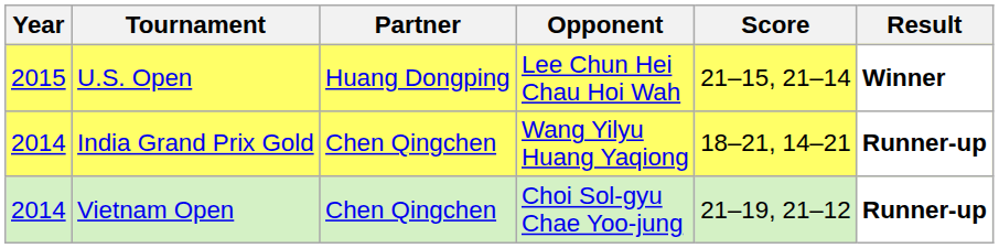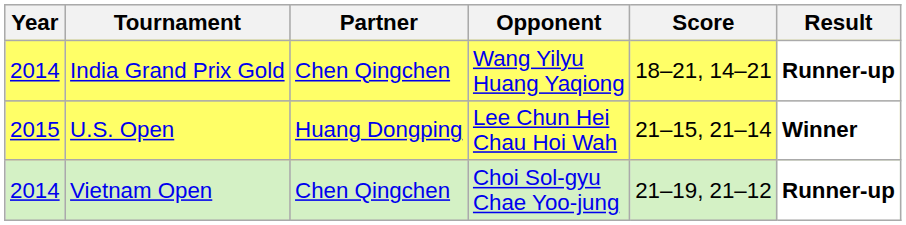rows swapped: India Grand Prix Gold <-> U.S. Open
